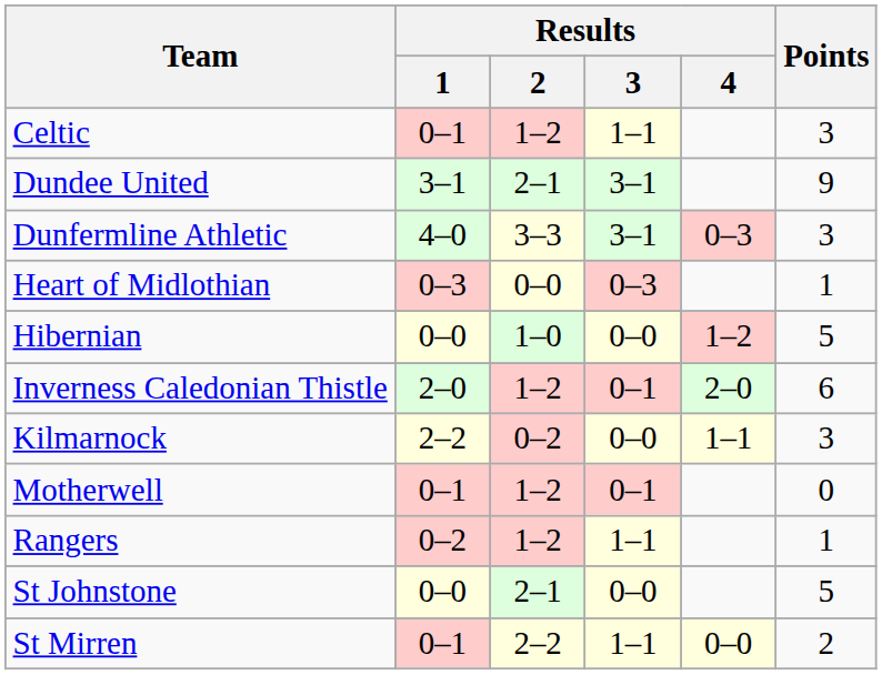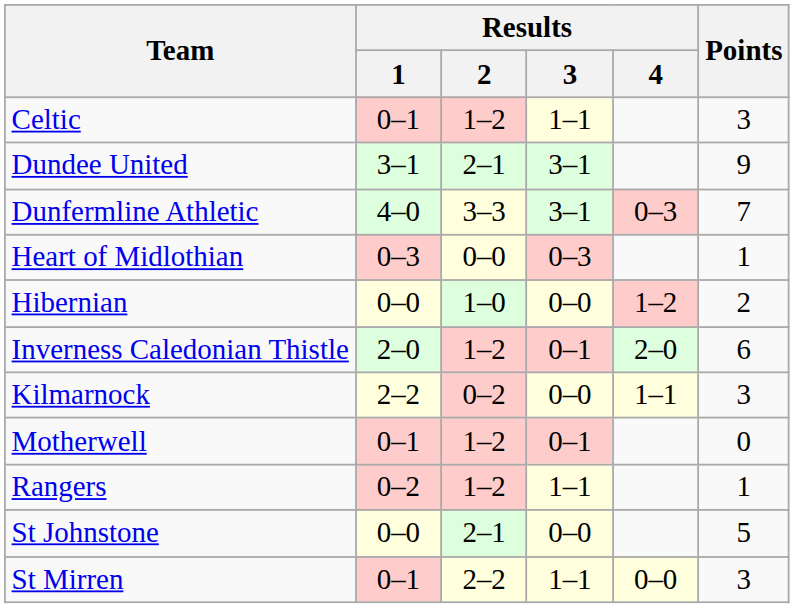Dunfermline Athletic | Points: 3 -> 7
Hibernian | Points: 5 -> 2
St Mirren | Points: 2 -> 3
